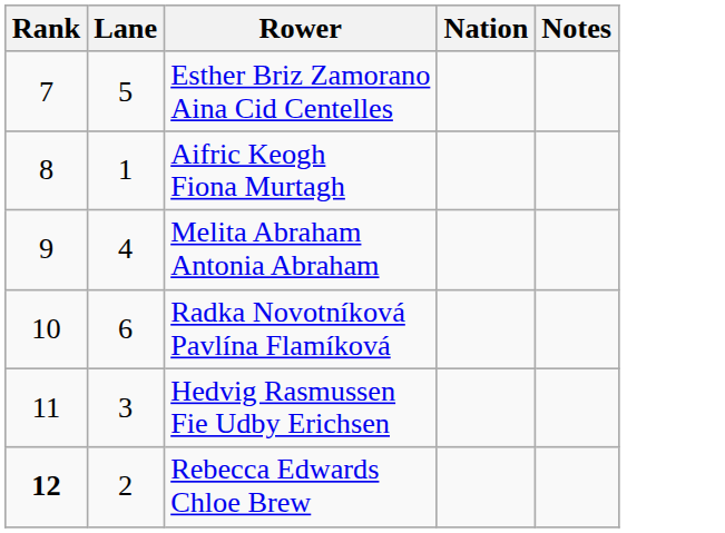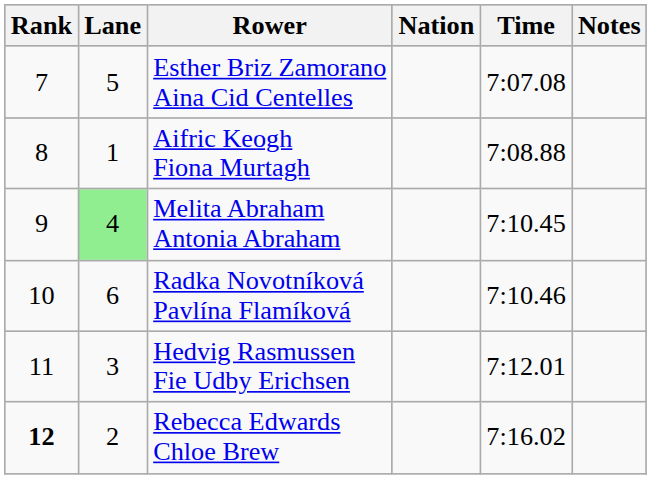+ column: Time | 7:07.08 | 7:08.88 | 7:10.45 | 7:10.46 | 7:12.01 | 7:16.02
Melita Abraham Antonia Abraham | Lane: no background -> lightgreen background
